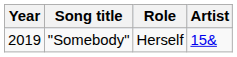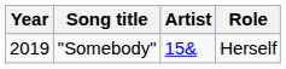columns swapped: Artist <-> Role
